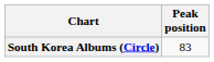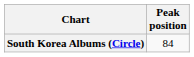South Korea Albums (Circle) | Peak position: 83 -> 84
